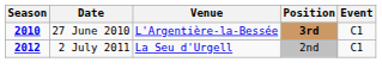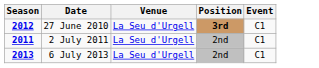27 June 2010 | Season: 2010 -> 2012
27 June 2010 | Venue: L'Argentière-la-Bessée -> La Seu d'Urgell
2 July 2011 | Season: 2012 -> 2011
+ row: 2013 | 6 July 2013 | La Seu d'Urgell | 2nd | C1
